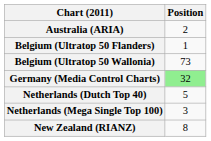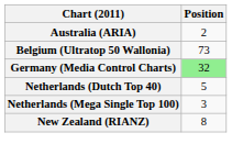- row: Belgium (Ultratop 50 Flanders) | 1
